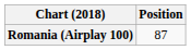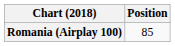Romania (Airplay 100) | Position: 87 -> 85
